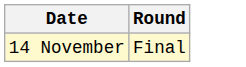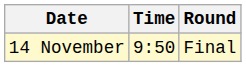+ column: Time | 9:50
